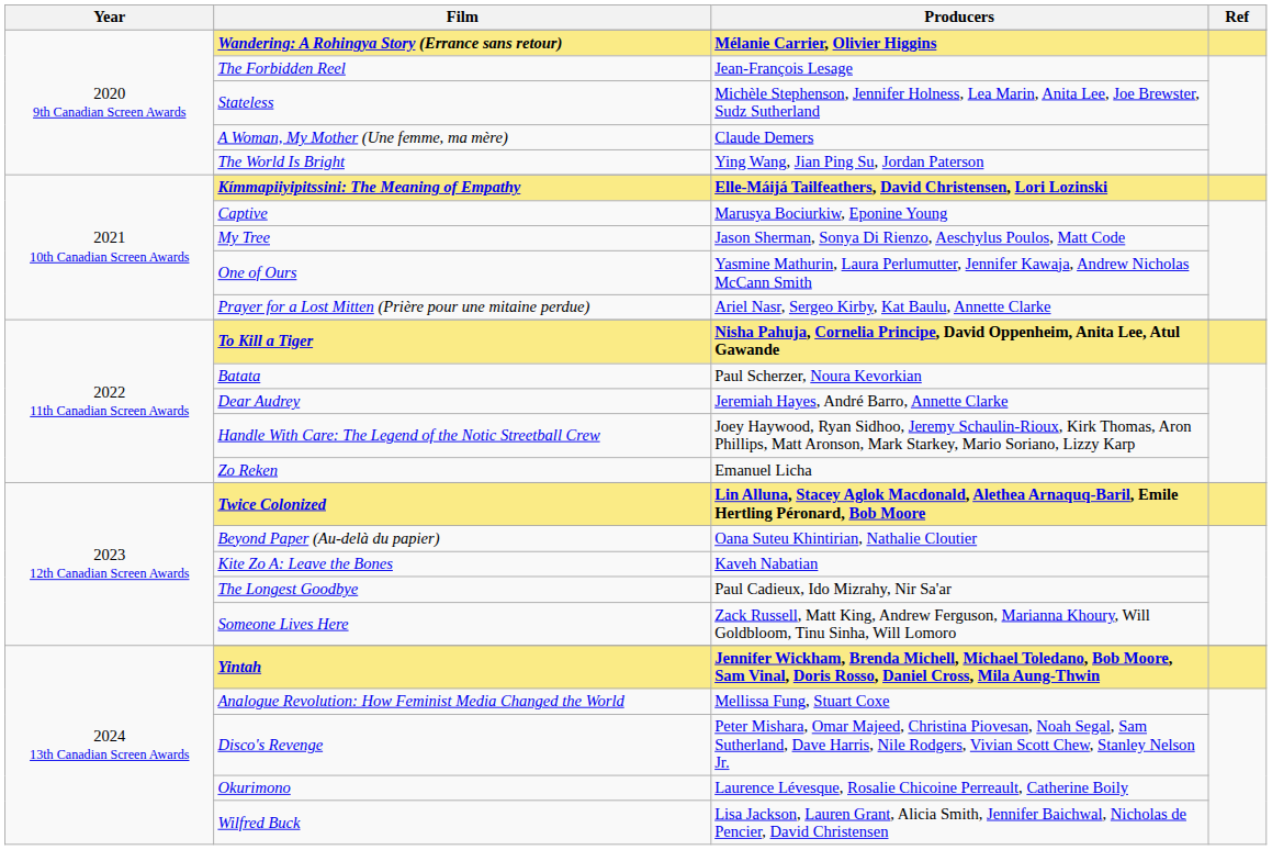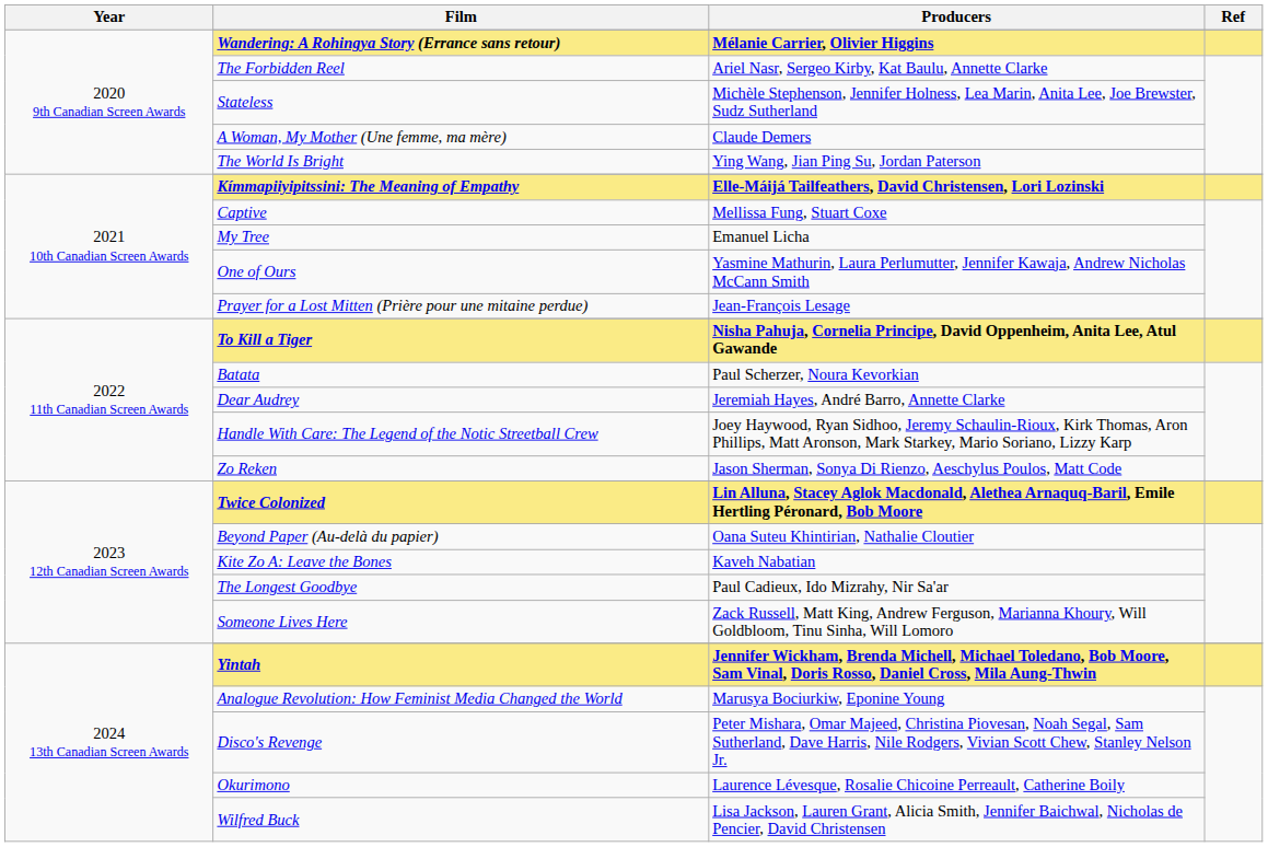The Forbidden Reel | Producers: Jean-François Lesage -> Ariel Nasr, Sergeo Kirby, Kat Baulu, Annette Clarke
Captive | Producers: Marusya Bociurkiw, Eponine Young -> Mellissa Fung, Stuart Coxe
My Tree | Producers: Jason Sherman, Sonya Di Rienzo, Aeschylus Poulos, Matt Code -> Emanuel Licha
Prayer for a Lost Mitten (Prière pour une mitaine perdue) | Producers: Ariel Nasr, Sergeo Kirby, Kat Baulu, Annette Clarke -> Jean-François Lesage
Zo Reken | Producers: Emanuel Licha -> Jason Sherman, Sonya Di Rienzo, Aeschylus Poulos, Matt Code
Analogue Revolution: How Feminist Media Changed the World | Producers: Mellissa Fung, Stuart Coxe -> Marusya Bociurkiw, Eponine Young
